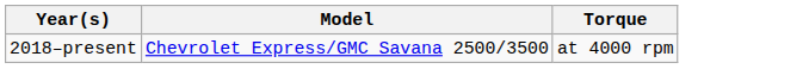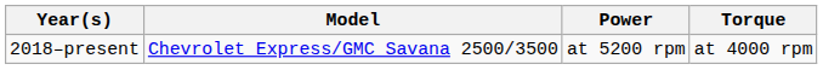+ column: Power | at 5200 rpm
